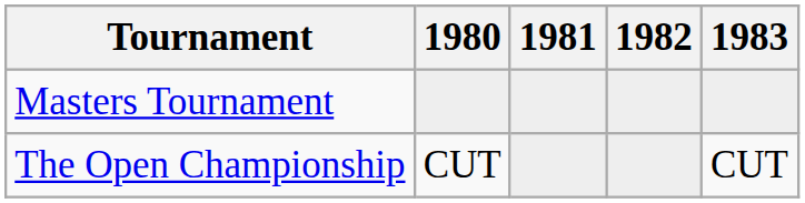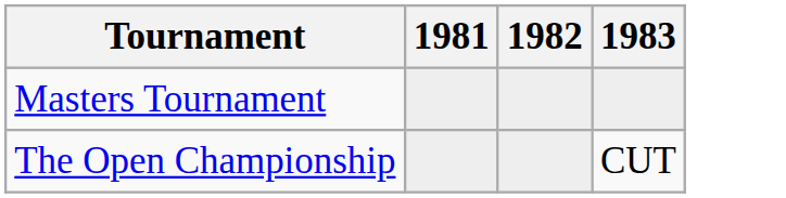- column: 1980 | CUT
